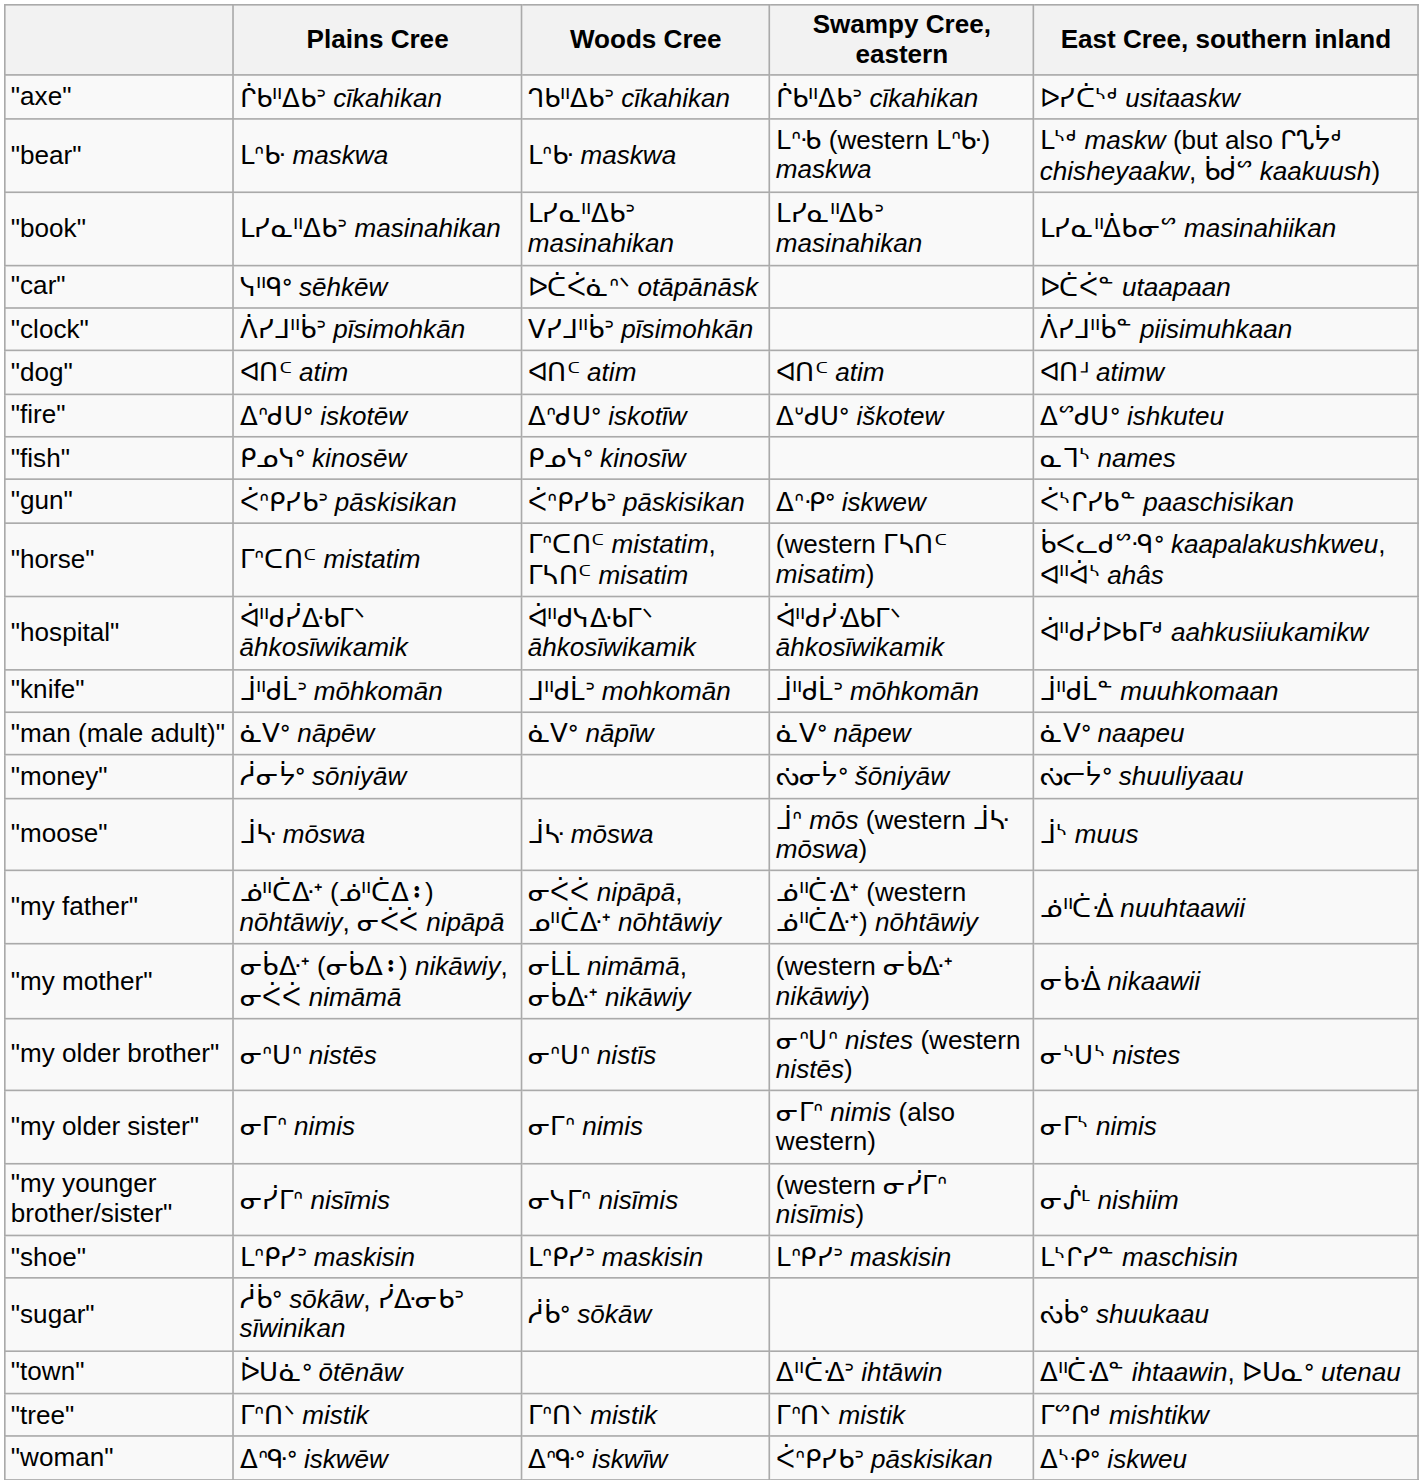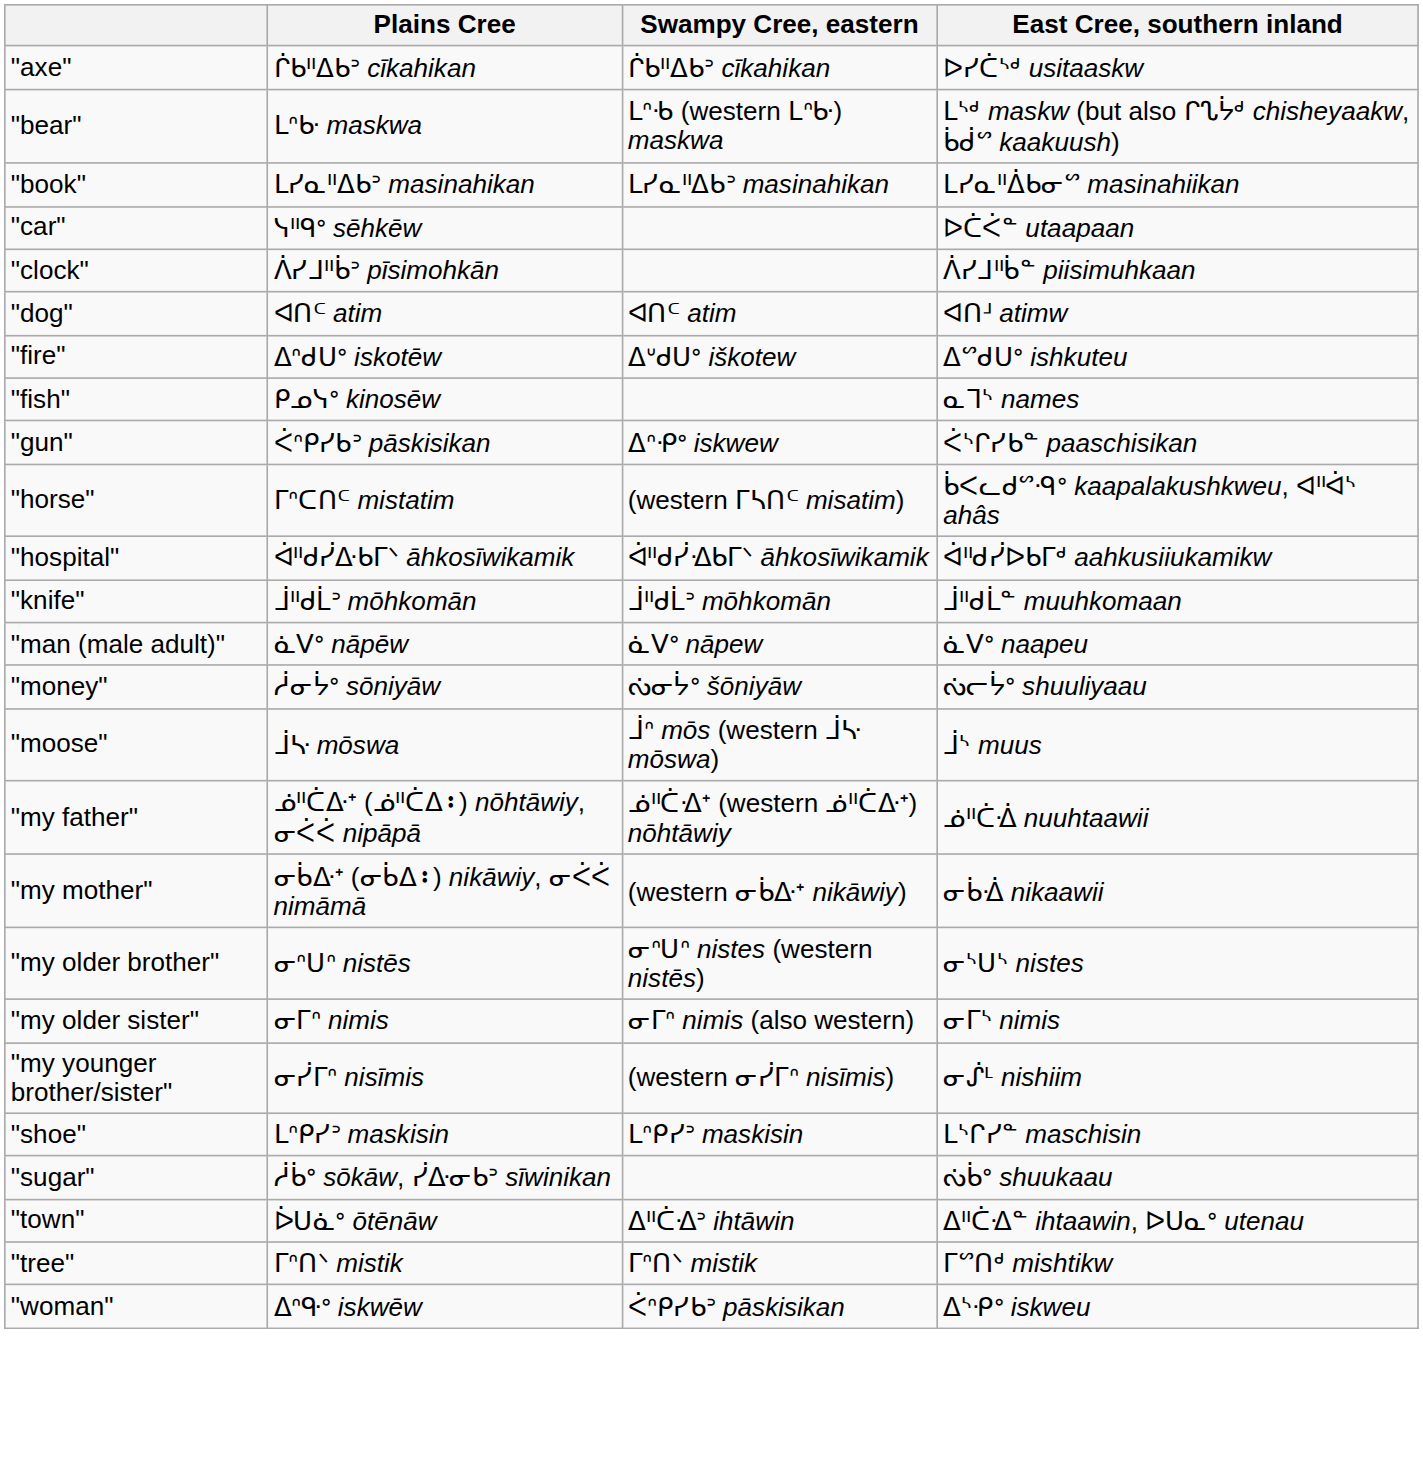- column: Woods Cree | ᒉᑲᐦᐃᑲᐣ cīkahikan | ᒪᐢᑿ maskwa | ᒪᓯᓇᐦᐃᑲᐣ masinahikan | ᐅᑖᐹᓈᐢᐠ otāpānāsk | ᐯᓯᒧᐦᑳᐣ pīsimohkān | ᐊᑎᒼ atim | ᐃᐢᑯᑌᐤ iskotīw | ᑭᓄᓭᐤ kinosīw | ᐹᐢᑭᓯᑲᐣ pāskisikan | ᒥᐢᑕᑎᒼ mistatim, ᒥᓴᑎᒼ misatim | ᐋᐦᑯᓭᐏᑲᒥᐠ āhkosīwikamik | ᒧᐦᑯᒫᐣ mohkomān | ᓈᐯᐤ nāpīw | ᒨᔁ mōswa | ᓂᐹᐹ nipāpā, ᓄᐦᑖᐏᕀ nōhtāwiy | ᓂᒫᒫ nimāmā, ᓂᑳᐏᕀ nikāwiy | ᓂᐢᑌᐢ nistīs | ᓂᒥᐢ nimis | ᓂᓭᒥᐢ nisīmis | ᒪᐢᑭᓯᐣ maskisin | ᓲᑳᐤ sōkāw | ᒥᐢᑎᐠ mistik | ᐃᐢᑵᐤ iskwīw
